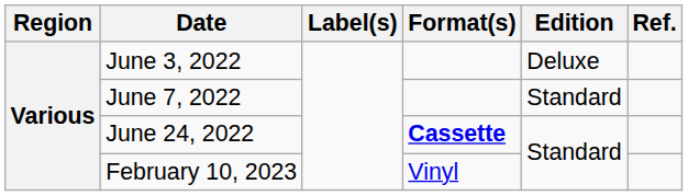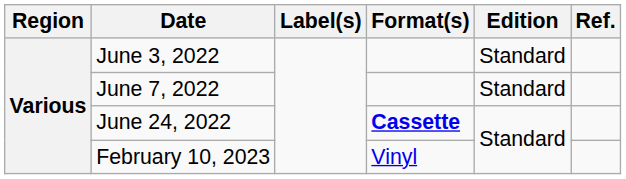June 3, 2022 | Edition: Deluxe -> Standard
